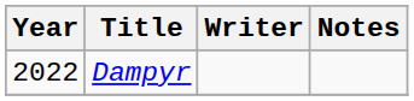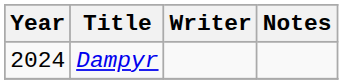Dampyr | Year: 2022 -> 2024
